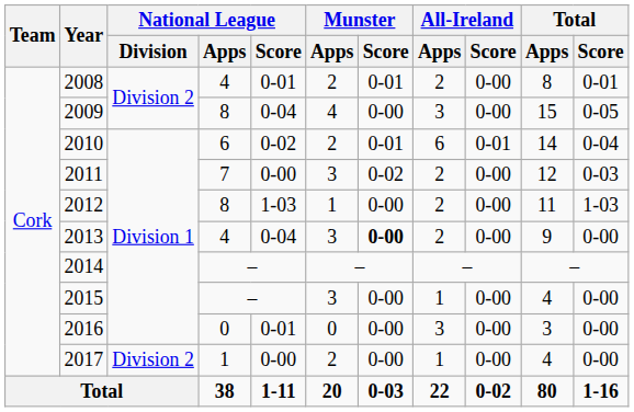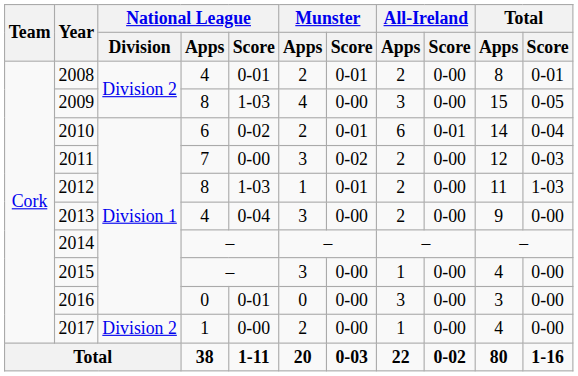2009 | National League / Score: 0-04 -> 1-03
2012 | Munster / Score: 0-00 -> 0-01
2013 | Munster / Score: bold -> normal
